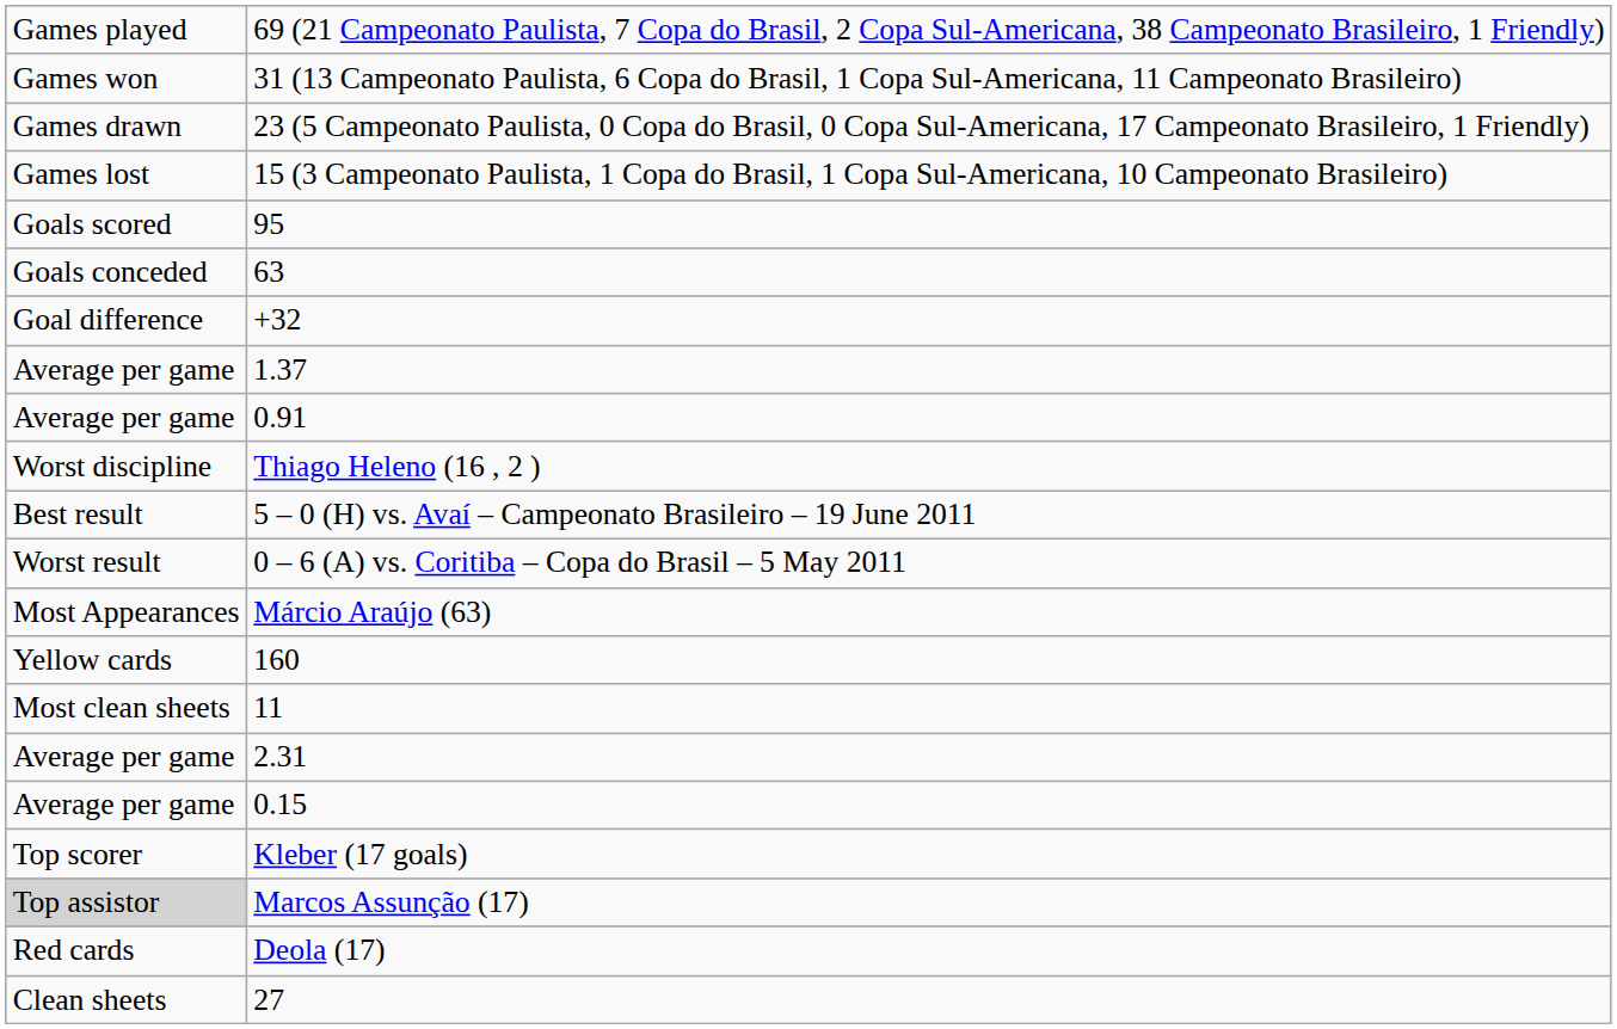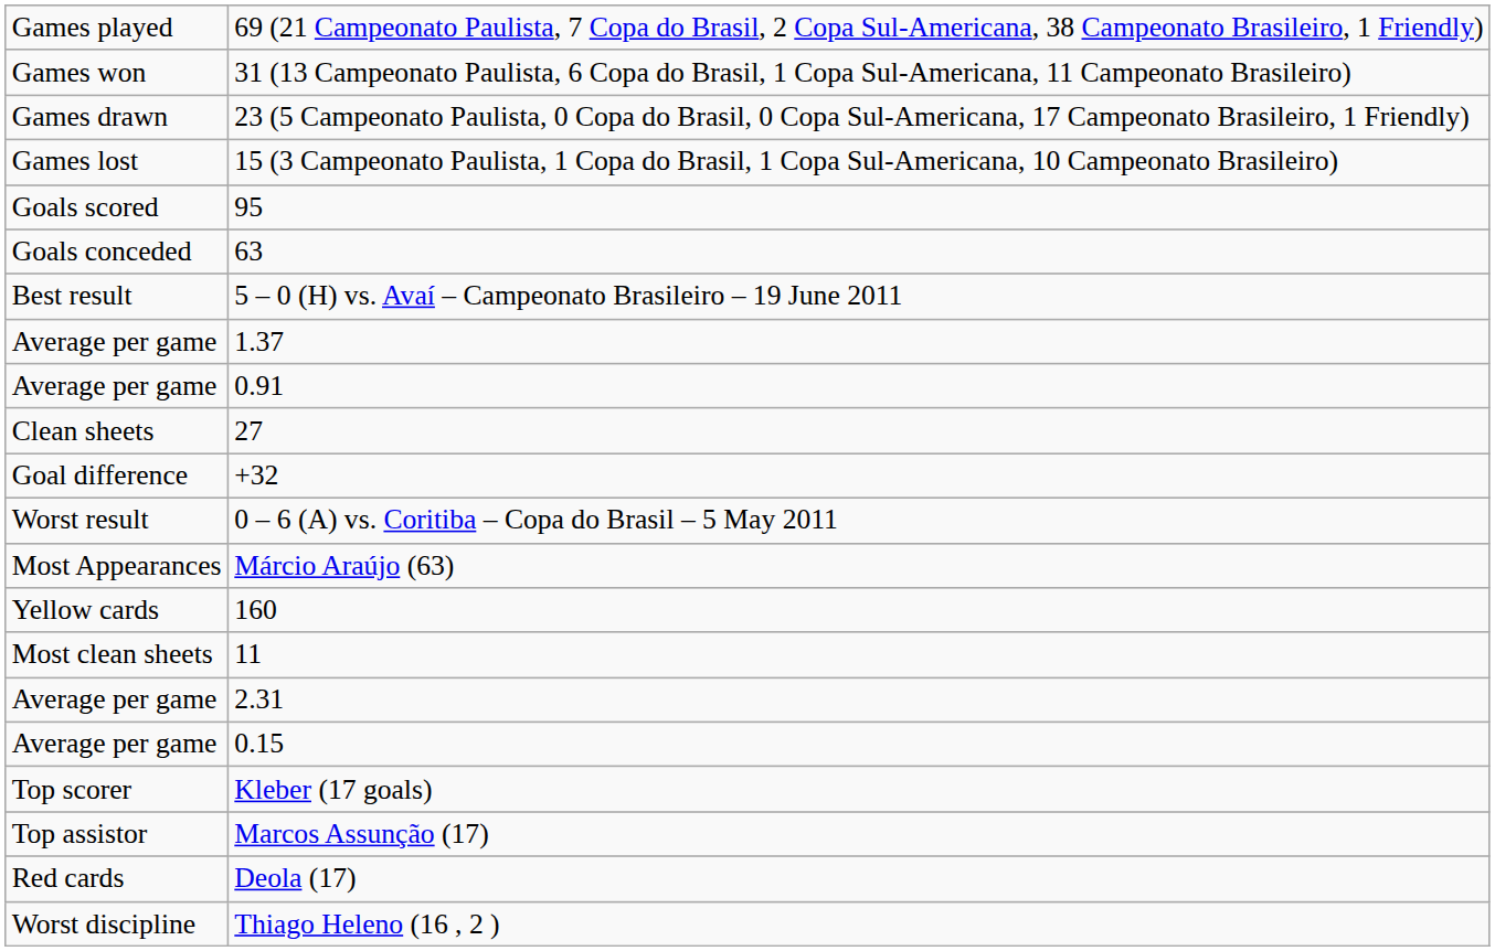rows swapped: +32 <-> 5 – 0 (H) vs. Avaí – Campeonato Brasileiro – 19 June 2011
rows swapped: 27 <-> Thiago Heleno (16 , 2 )
Marcos Assunção (17) | column 1: lightgrey background -> no background
